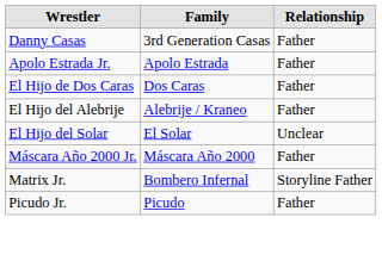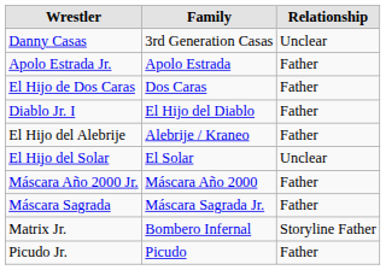Danny Casas | Relationship: Father -> Unclear
+ row: Diablo Jr. I | El Hijo del Diablo | Father
+ row: Máscara Sagrada | Máscara Sagrada Jr. | Father
